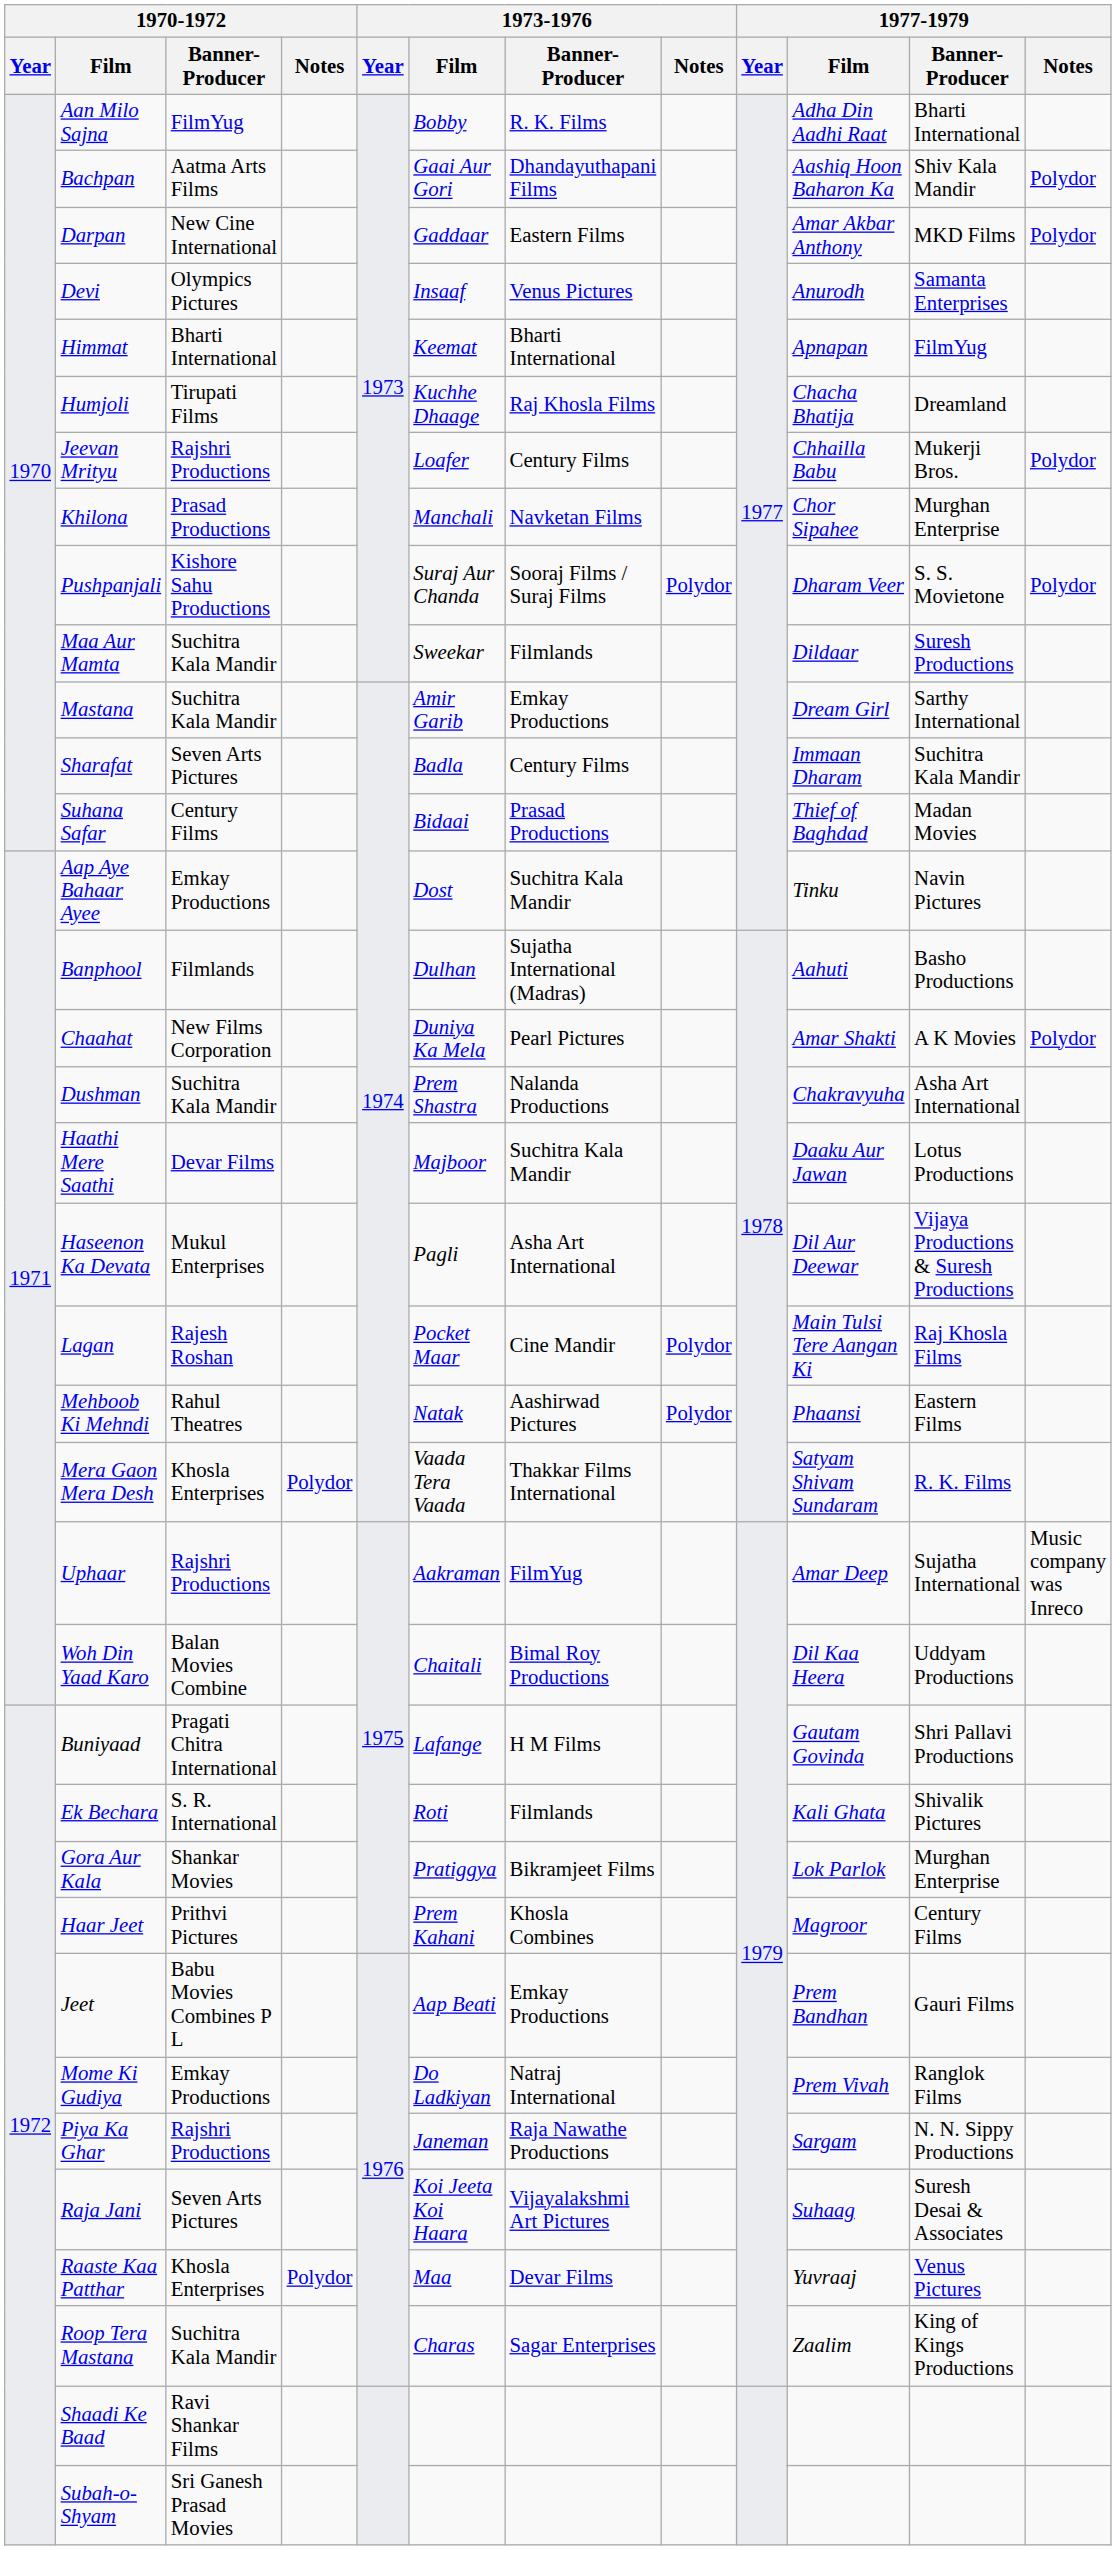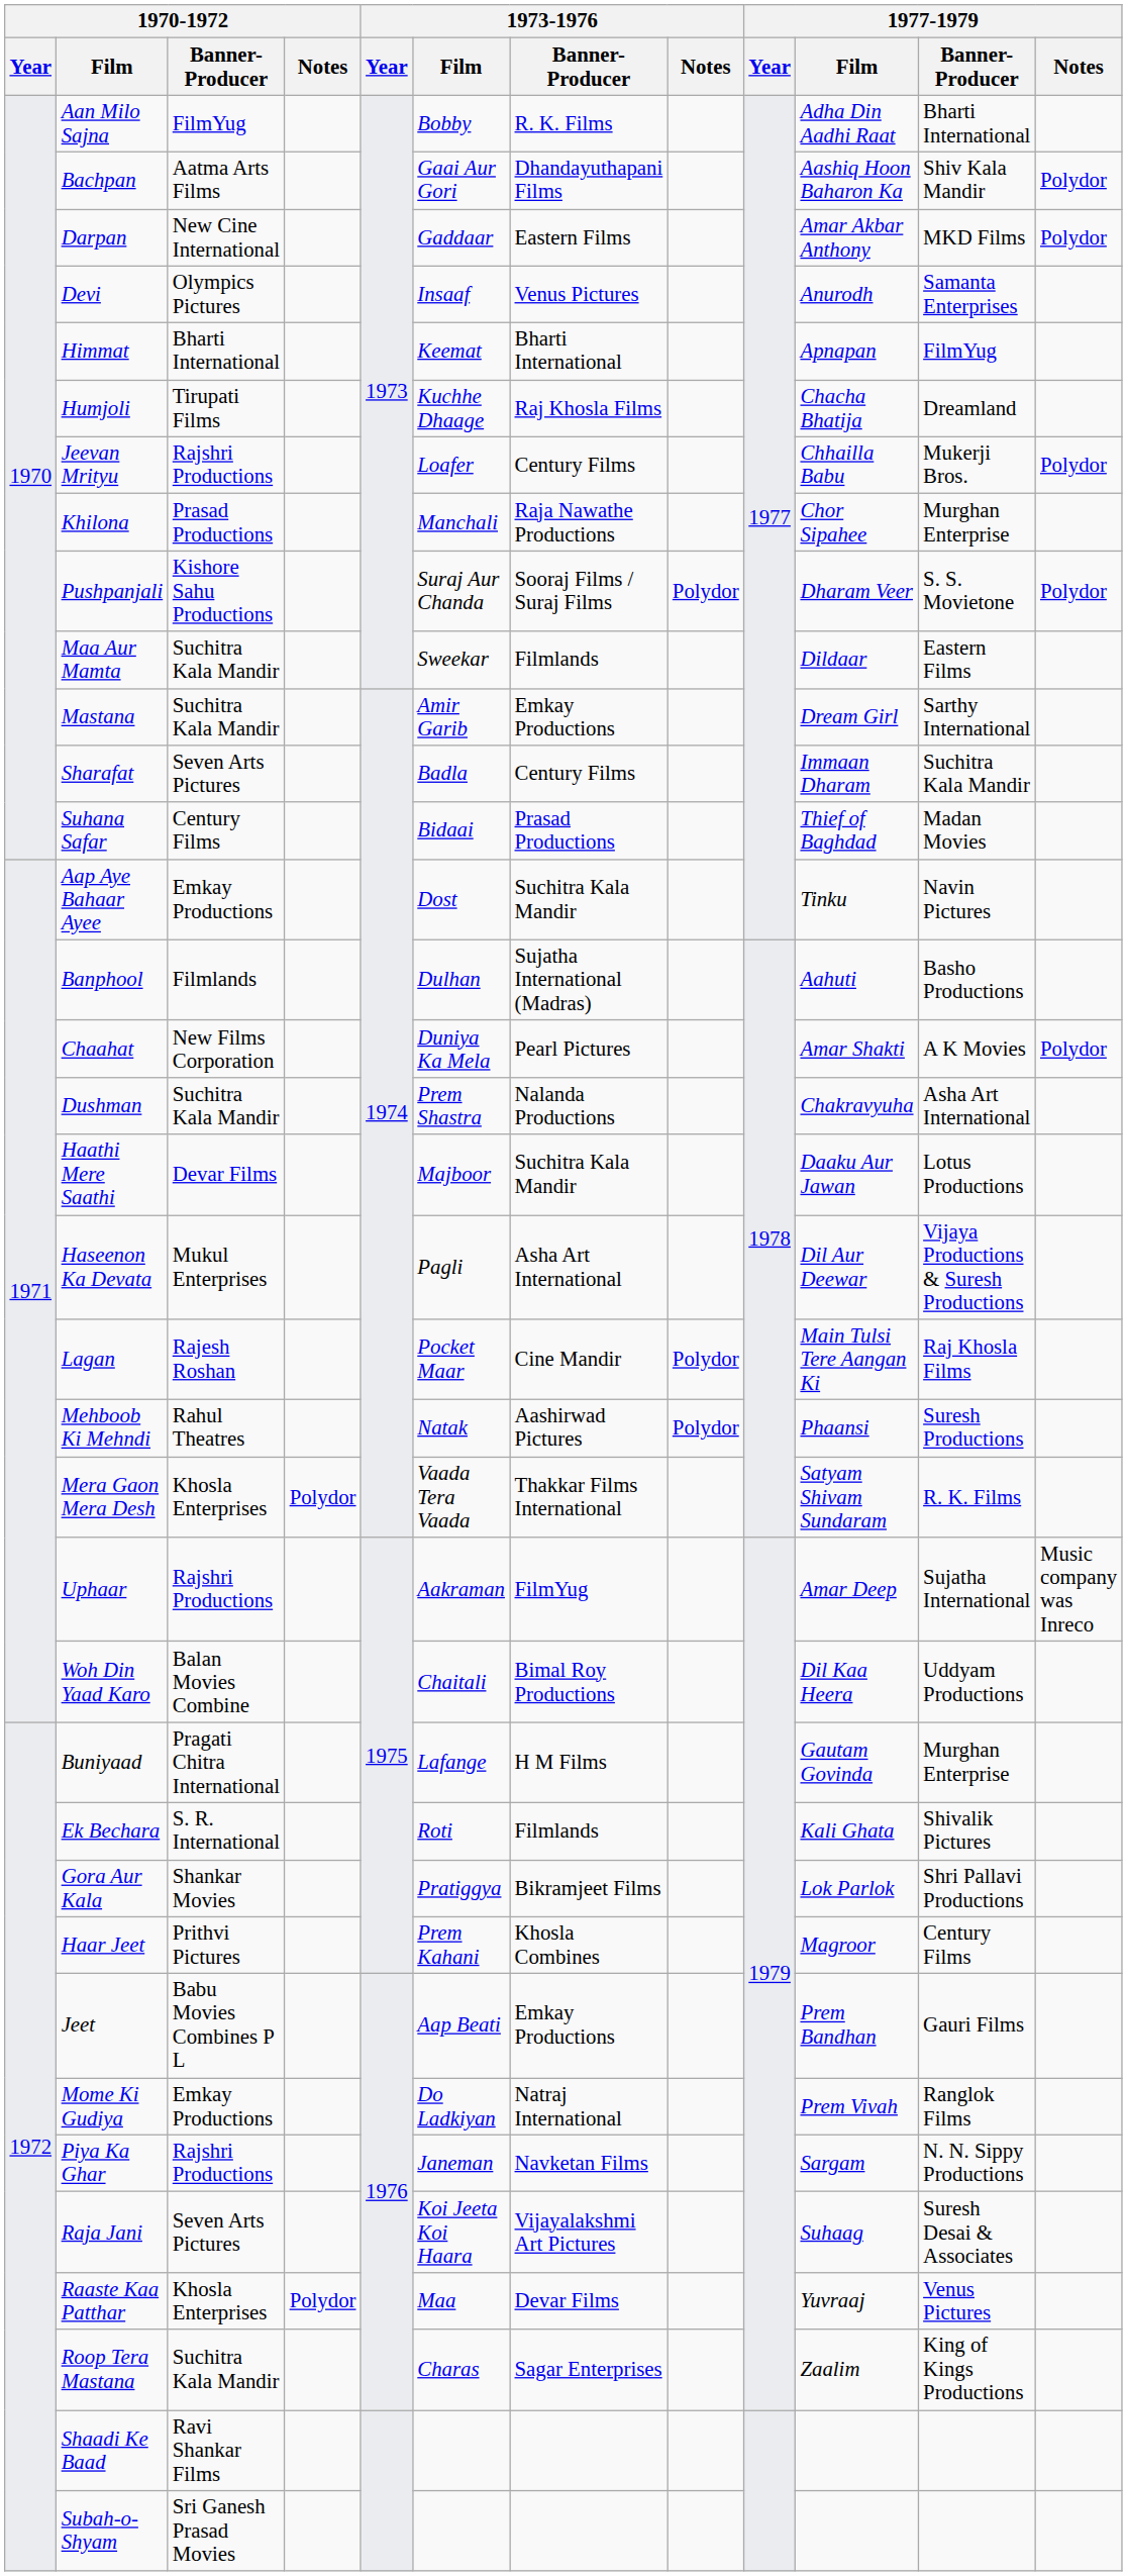Khilona | 1973-1976 / Banner-Producer: Navketan Films -> Raja Nawathe Productions
Maa Aur Mamta | 1977-1979 / Banner-Producer: Suresh Productions -> Eastern Films
Mehboob Ki Mehndi | 1977-1979 / Banner-Producer: Eastern Films -> Suresh Productions
Buniyaad | 1977-1979 / Banner-Producer: Shri Pallavi Productions -> Murghan Enterprise
Gora Aur Kala | 1977-1979 / Banner-Producer: Murghan Enterprise -> Shri Pallavi Productions
Piya Ka Ghar | 1973-1976 / Banner-Producer: Raja Nawathe Productions -> Navketan Films
